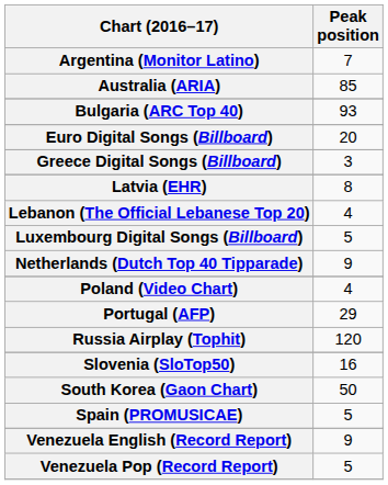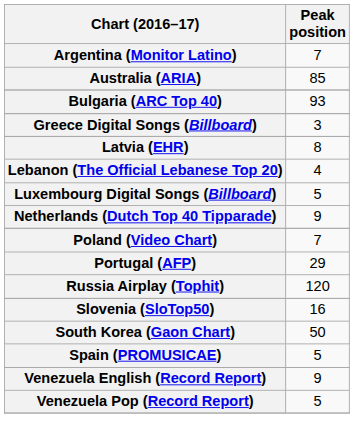- row: Euro Digital Songs (Billboard) | 20
Poland (Video Chart) | Peak position: 4 -> 7
